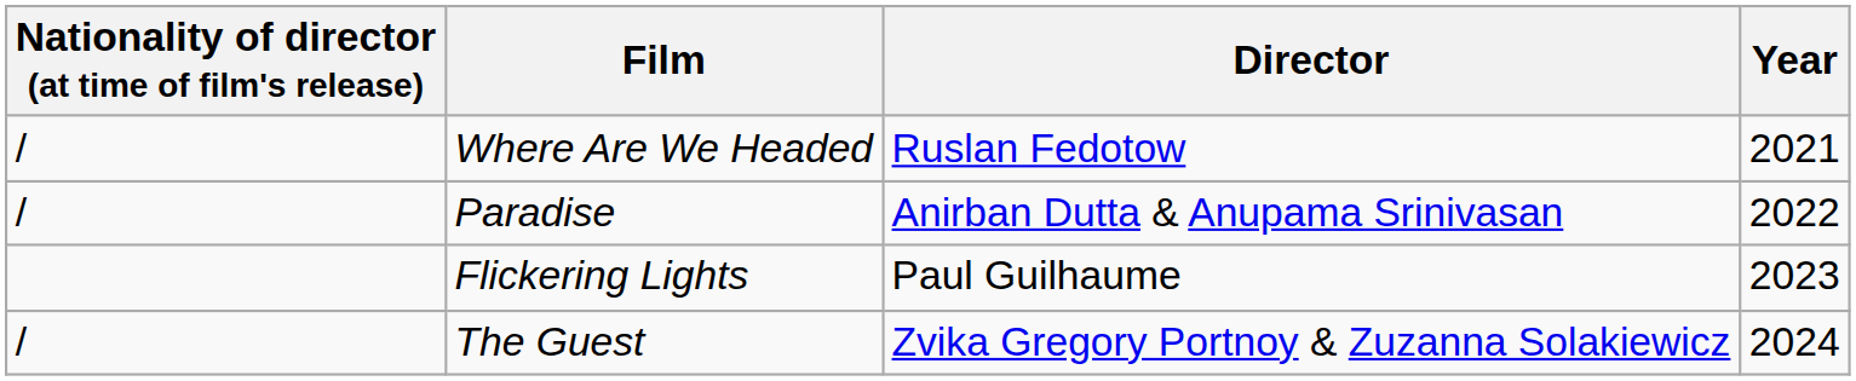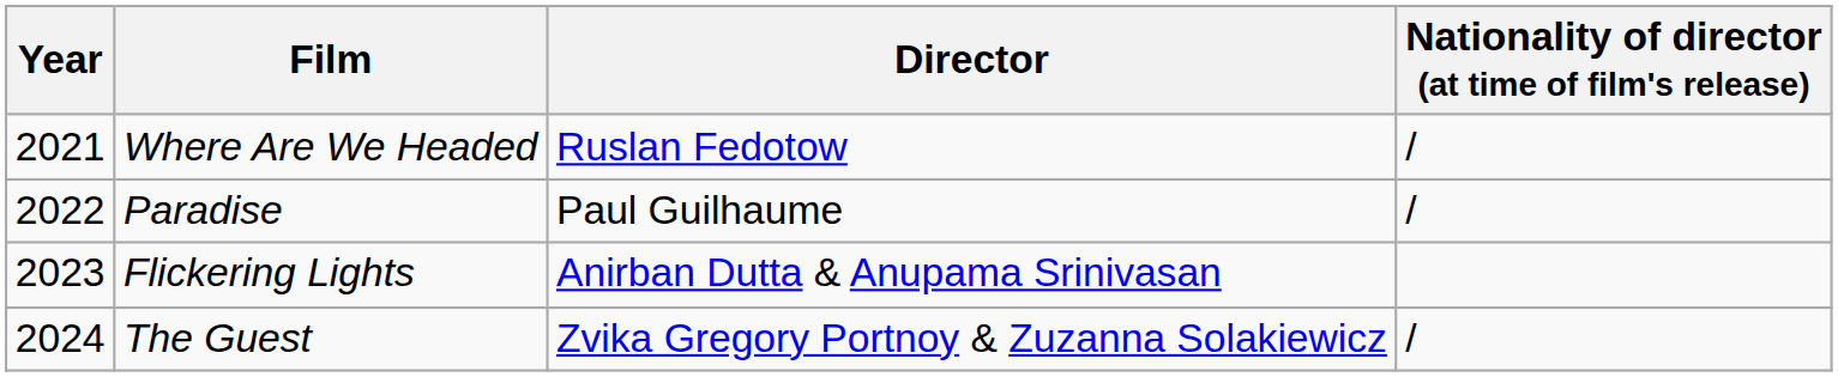columns swapped: Year <-> Nationality of director (at time of film's release)
Paradise | Director: Anirban Dutta & Anupama Srinivasan -> Paul Guilhaume
Flickering Lights | Director: Paul Guilhaume -> Anirban Dutta & Anupama Srinivasan
